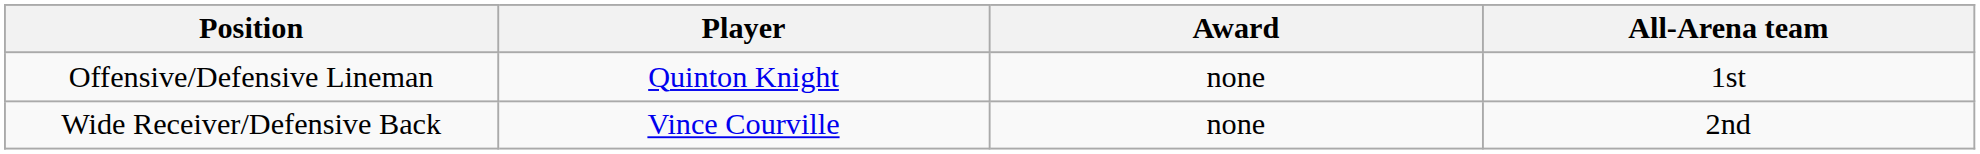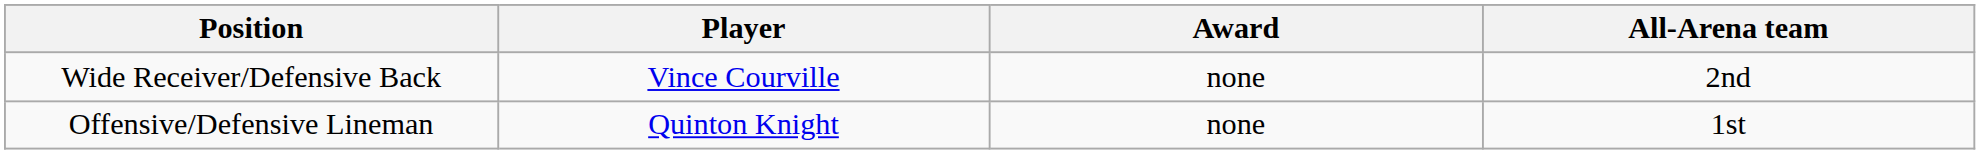rows swapped: Offensive/Defensive Lineman <-> Wide Receiver/Defensive Back
